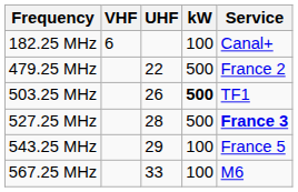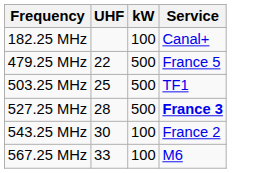- column: VHF | 6
479.25 MHz | Service: France 2 -> France 5
503.25 MHz | UHF: 26 -> 25
503.25 MHz | kW: bold -> normal
543.25 MHz | UHF: 29 -> 30
543.25 MHz | Service: France 5 -> France 2
